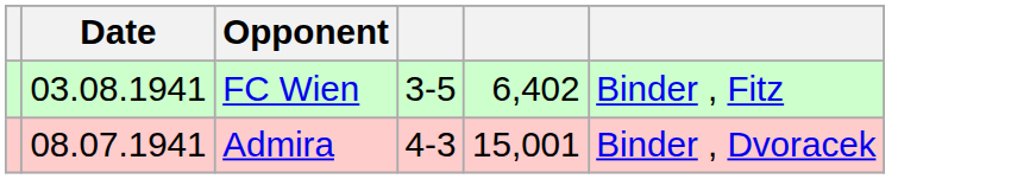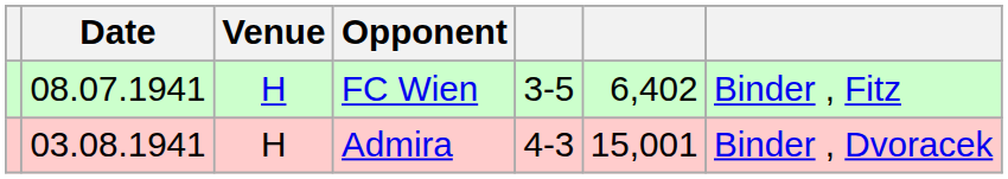+ column: Venue | H | H
FC Wien | Date: 03.08.1941 -> 08.07.1941
Admira | Date: 08.07.1941 -> 03.08.1941
